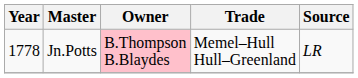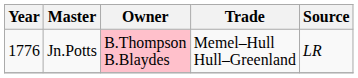Jn.Potts | Year: 1778 -> 1776
